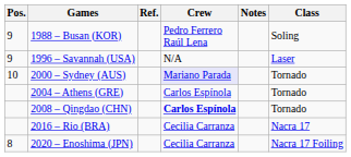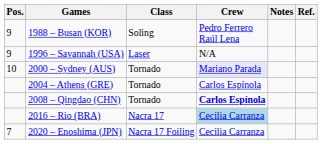columns swapped: Class <-> Ref.
2016 – Rio (BRA) | Crew: no background -> lightblue background
2020 – Enoshima (JPN) | Pos.: 8 -> 7
